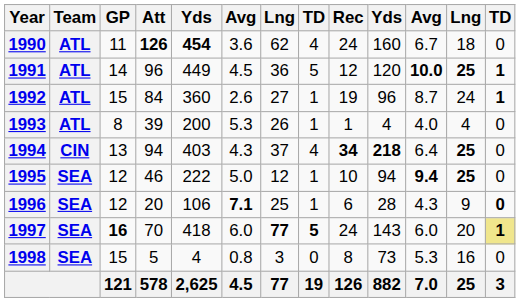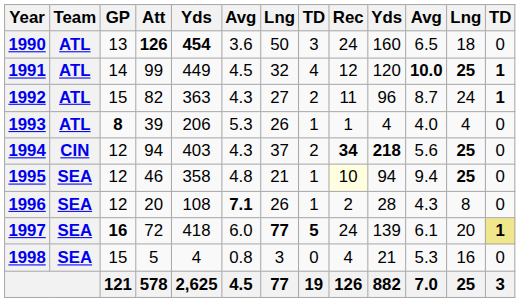1990 | GP: 11 -> 13
1990 | column 7: 62 -> 50
1990 | column 8: 4 -> 3
1990 | column 11: 6.7 -> 6.5
1991 | Att: 96 -> 99
1991 | column 7: 36 -> 32
1991 | column 8: 5 -> 4
1992 | Att: 84 -> 82
1992 | column 5: 360 -> 363
1992 | column 6: 2.6 -> 4.3
1992 | column 8: 1 -> 2
1992 | Rec: 19 -> 11
1993 | GP: normal -> bold
1993 | column 5: 200 -> 206
1994 | GP: 13 -> 12
1994 | column 8: 4 -> 2
1994 | column 11: 6.4 -> 5.6
1995 | column 5: 222 -> 358
1995 | column 6: 5.0 -> 4.8
1995 | column 7: 12 -> 21
1995 | Rec: no background -> lightyellow background
1995 | column 11: bold -> normal
1996 | column 5: 106 -> 108
1996 | column 7: 25 -> 26
1996 | Rec: 6 -> 2
1996 | column 12: 9 -> 8
1996 | column 13: bold -> normal
1997 | Att: 70 -> 72
1997 | column 10: 143 -> 139
1997 | column 11: 6.0 -> 6.1
1998 | Rec: 8 -> 4
1998 | column 10: 73 -> 21
